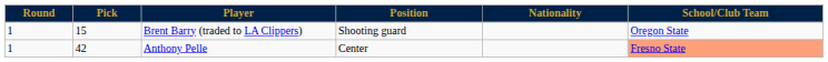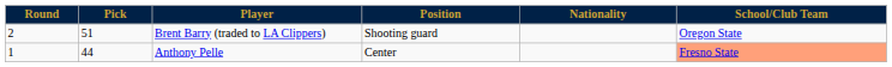Brent Barry (traded to LA Clippers) | Round: 1 -> 2
Brent Barry (traded to LA Clippers) | Pick: 15 -> 51
Anthony Pelle | Pick: 42 -> 44
